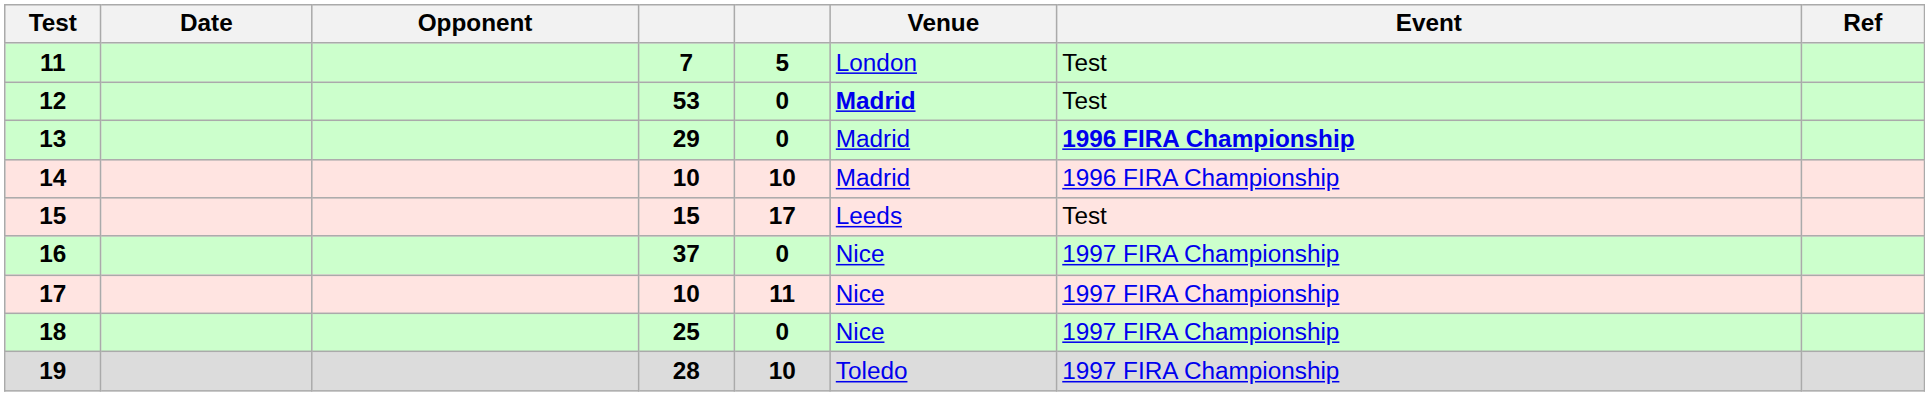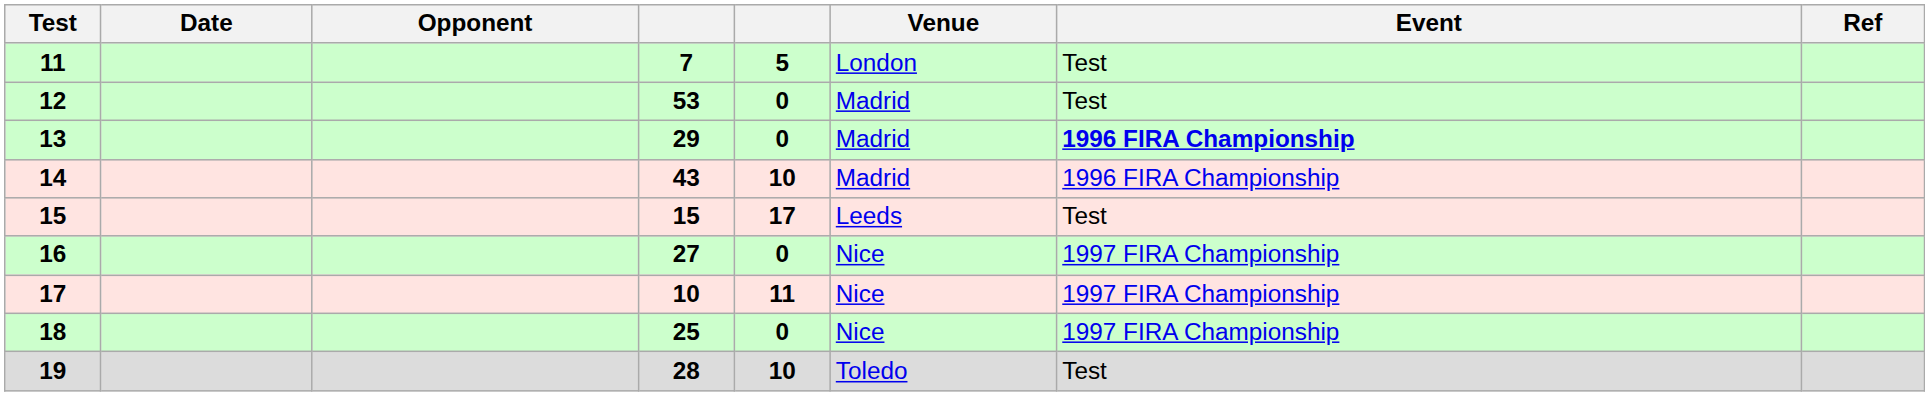12 | Venue: bold -> normal
14 | column 4: 10 -> 43
16 | column 4: 37 -> 27
19 | Event: 1997 FIRA Championship -> Test
